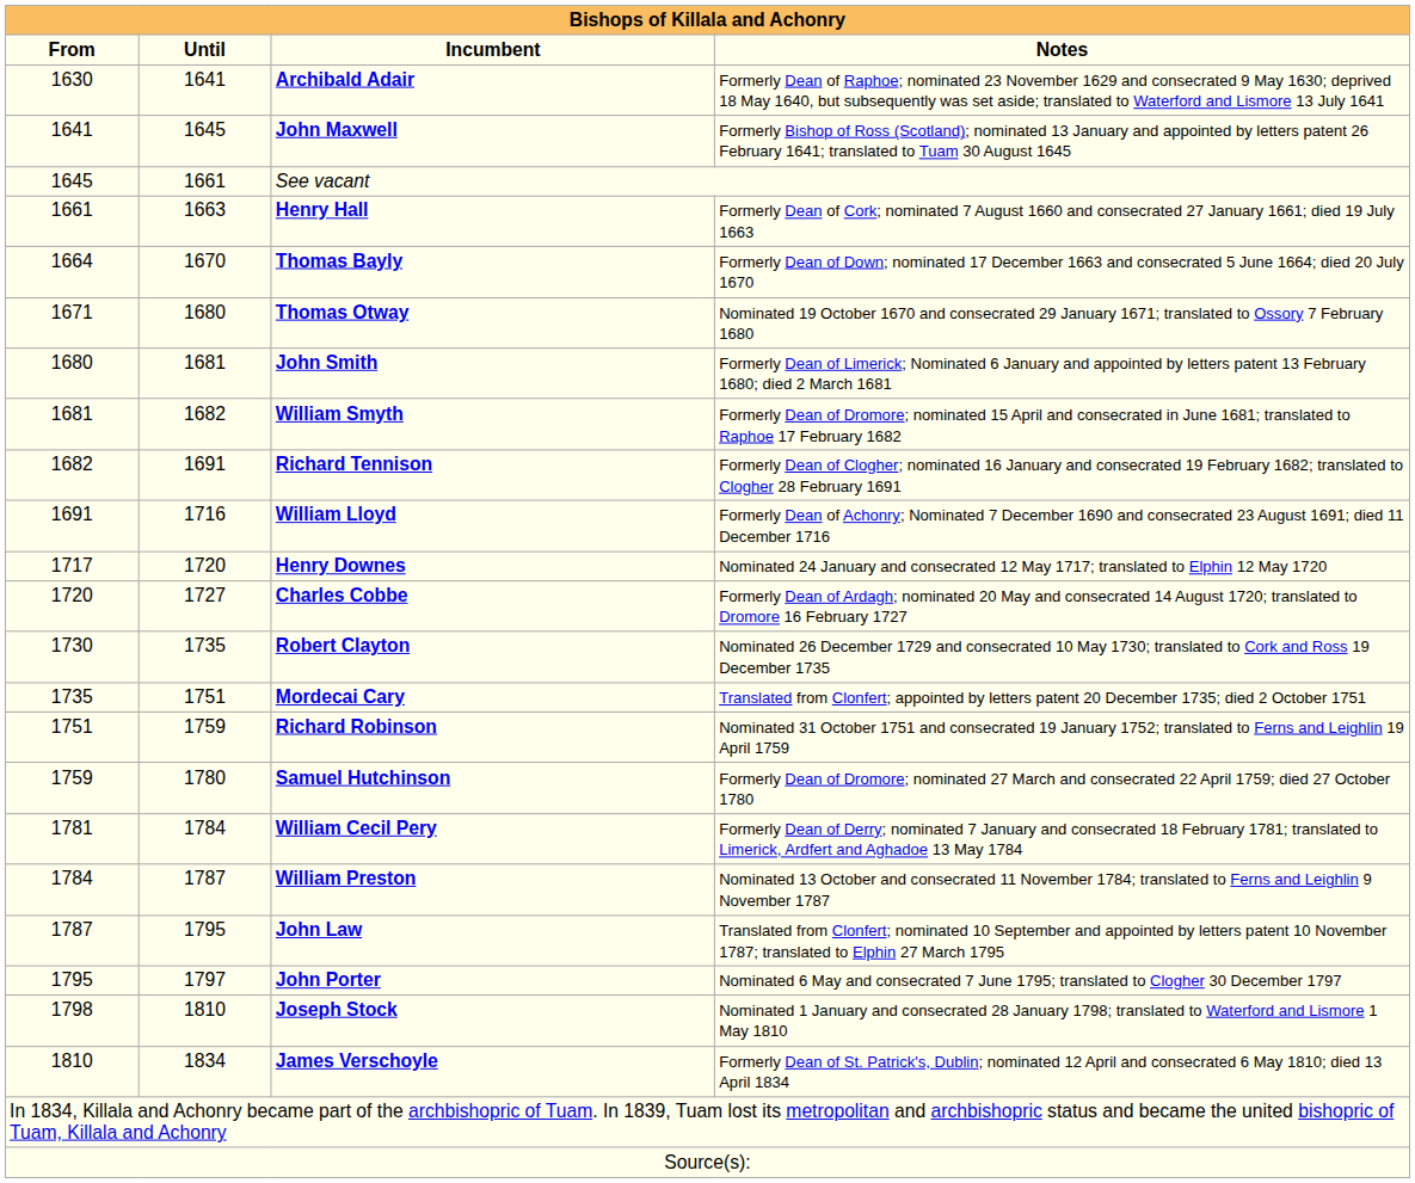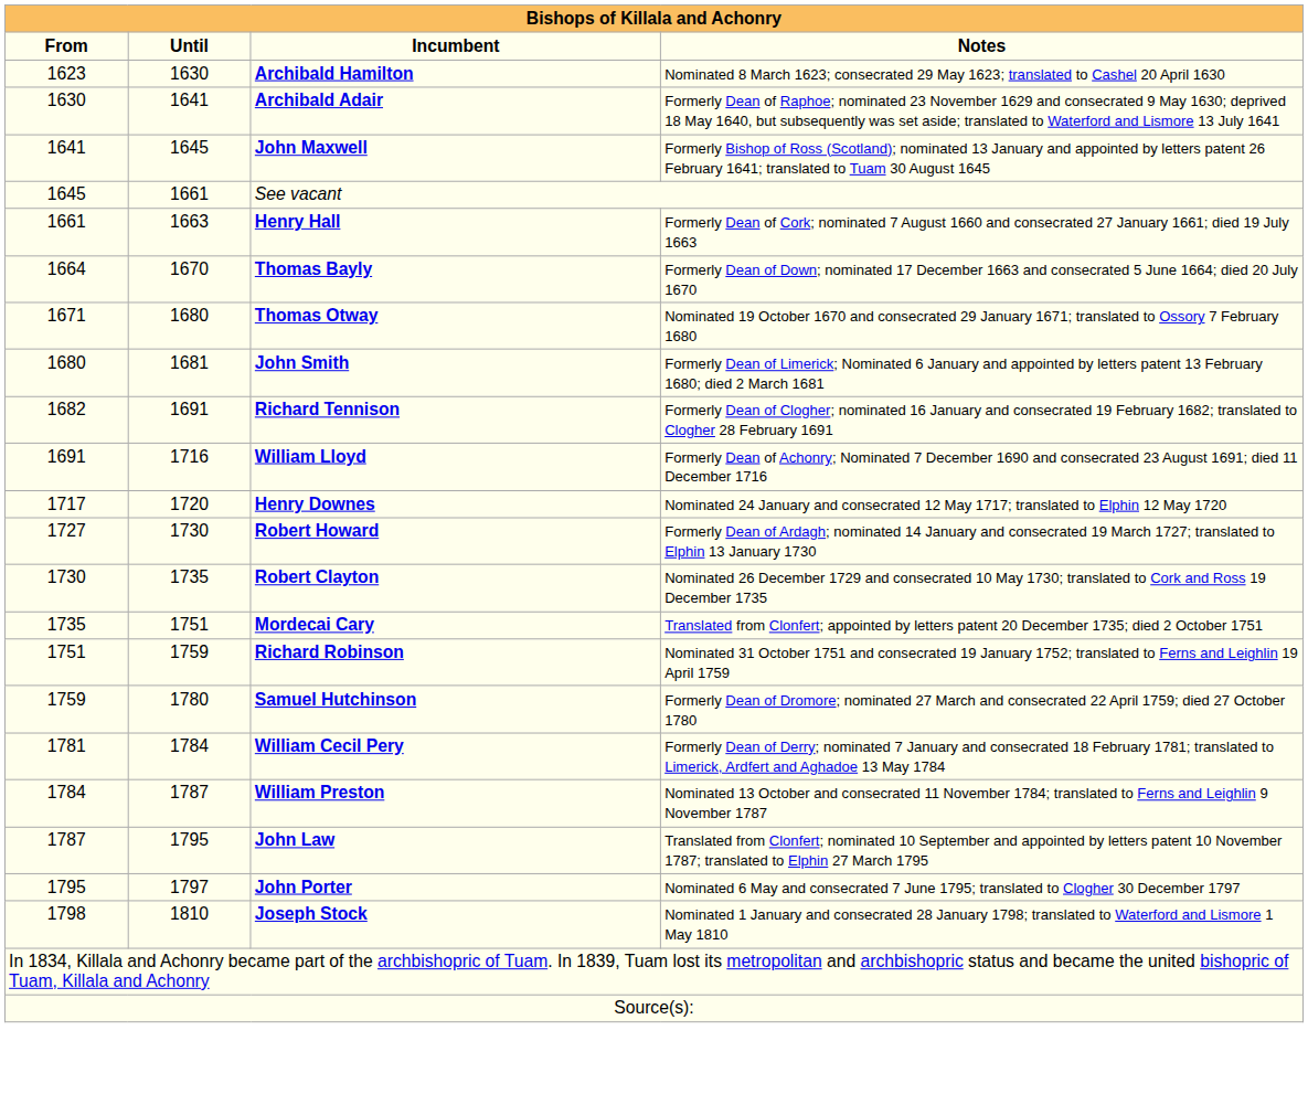+ row: 1623 | 1630 | Archibald Hamilton | Nominated 8 March 1623; consecrated 29 May 1623; translated to Cashel 20 April 1630
- row: 1681 | 1682 | William Smyth | Formerly Dean of Dromore; nominated 15 April and consecrated in June 1681; translated to Raphoe 17 February 1682
- row: 1720 | 1727 | Charles Cobbe | Formerly Dean of Ardagh; nominated 20 May and consecrated 14 August 1720; translated to Dromore 16 February 1727
+ row: 1727 | 1730 | Robert Howard | Formerly Dean of Ardagh; nominated 14 January and consecrated 19 March 1727; translated to Elphin 13 January 1730
- row: 1810 | 1834 | James Verschoyle | Formerly Dean of St. Patrick's, Dublin; nominated 12 April and consecrated 6 May 1810; died 13 April 1834
